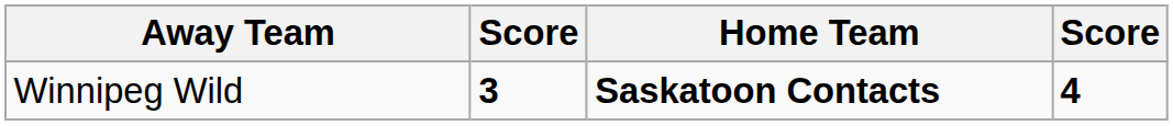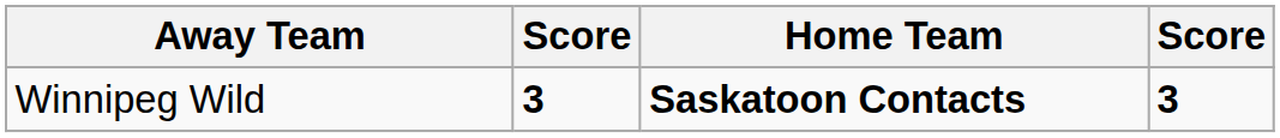Winnipeg Wild | column 4: 4 -> 3
